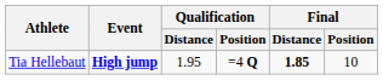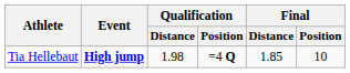Tia Hellebaut | Qualification / Distance: 1.95 -> 1.98
Tia Hellebaut | Final / Distance: bold -> normal
